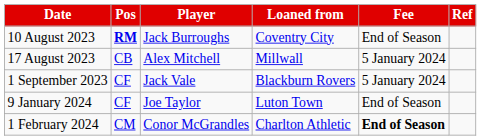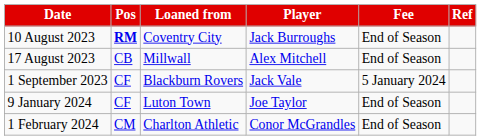columns swapped: Player <-> Loaned from
17 August 2023 | Fee: 5 January 2024 -> End of Season
1 February 2024 | Fee: bold -> normal
